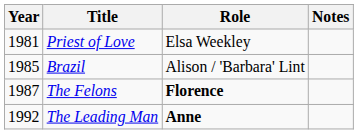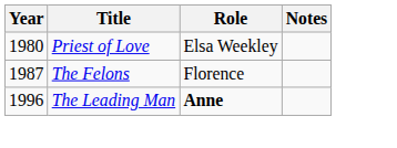Priest of Love | Year: 1981 -> 1980
- row: 1985 | Brazil | Alison / 'Barbara' Lint
The Felons | Role: bold -> normal
The Leading Man | Year: 1992 -> 1996
